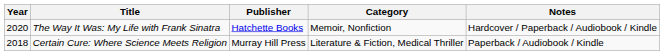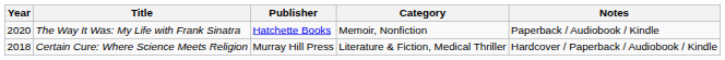The Way It Was: My Life with Frank Sinatra | Notes: Hardcover / Paperback / Audiobook / Kindle -> Paperback / Audiobook / Kindle
Certain Cure: Where Science Meets Religion | Notes: Paperback / Audiobook / Kindle -> Hardcover / Paperback / Audiobook / Kindle
